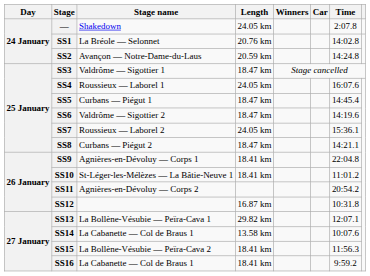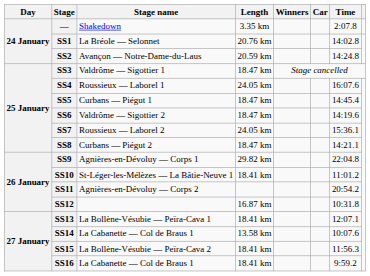— | Length: 24.05 km -> 3.35 km
SS9 | Length: 18.41 km -> 29.82 km
SS13 | Length: 29.82 km -> 18.41 km
